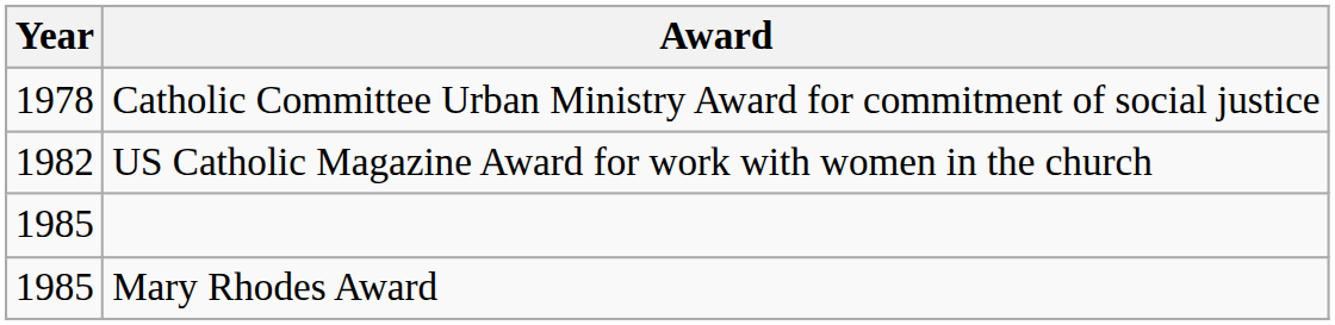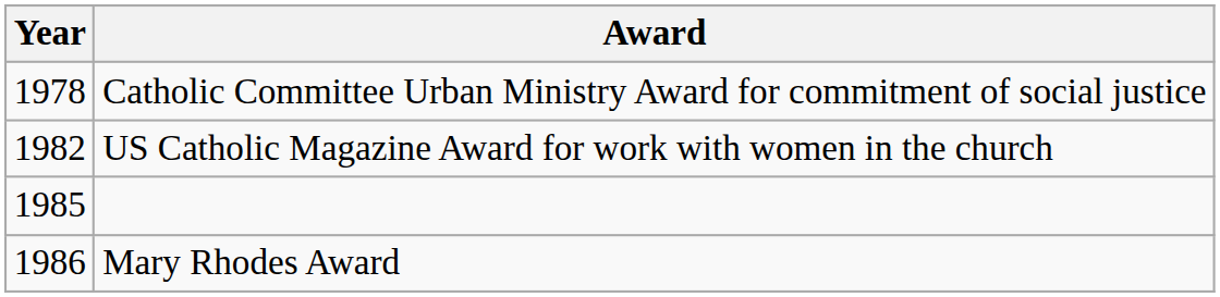Mary Rhodes Award | Year: 1985 -> 1986
